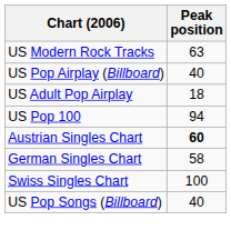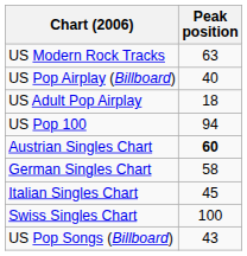+ row: Italian Singles Chart | 45
US Pop Songs (Billboard) | Peak position: 40 -> 43
